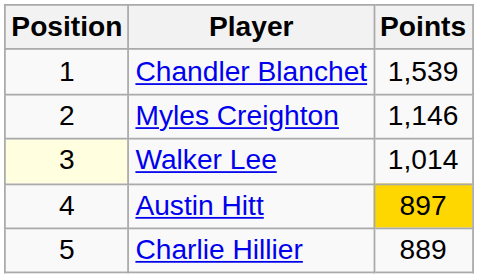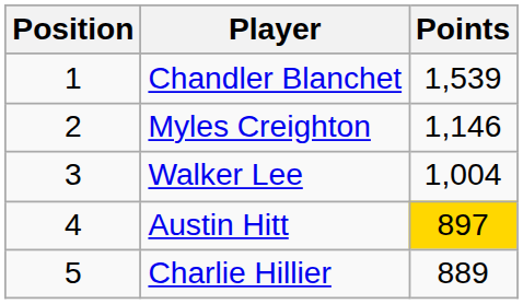Walker Lee | Position: lightyellow background -> no background
Walker Lee | Points: 1,014 -> 1,004
